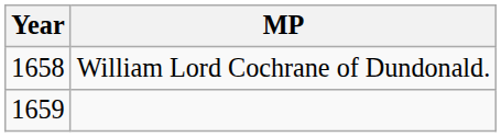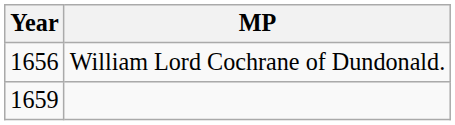William Lord Cochrane of Dundonald. | Year: 1658 -> 1656
